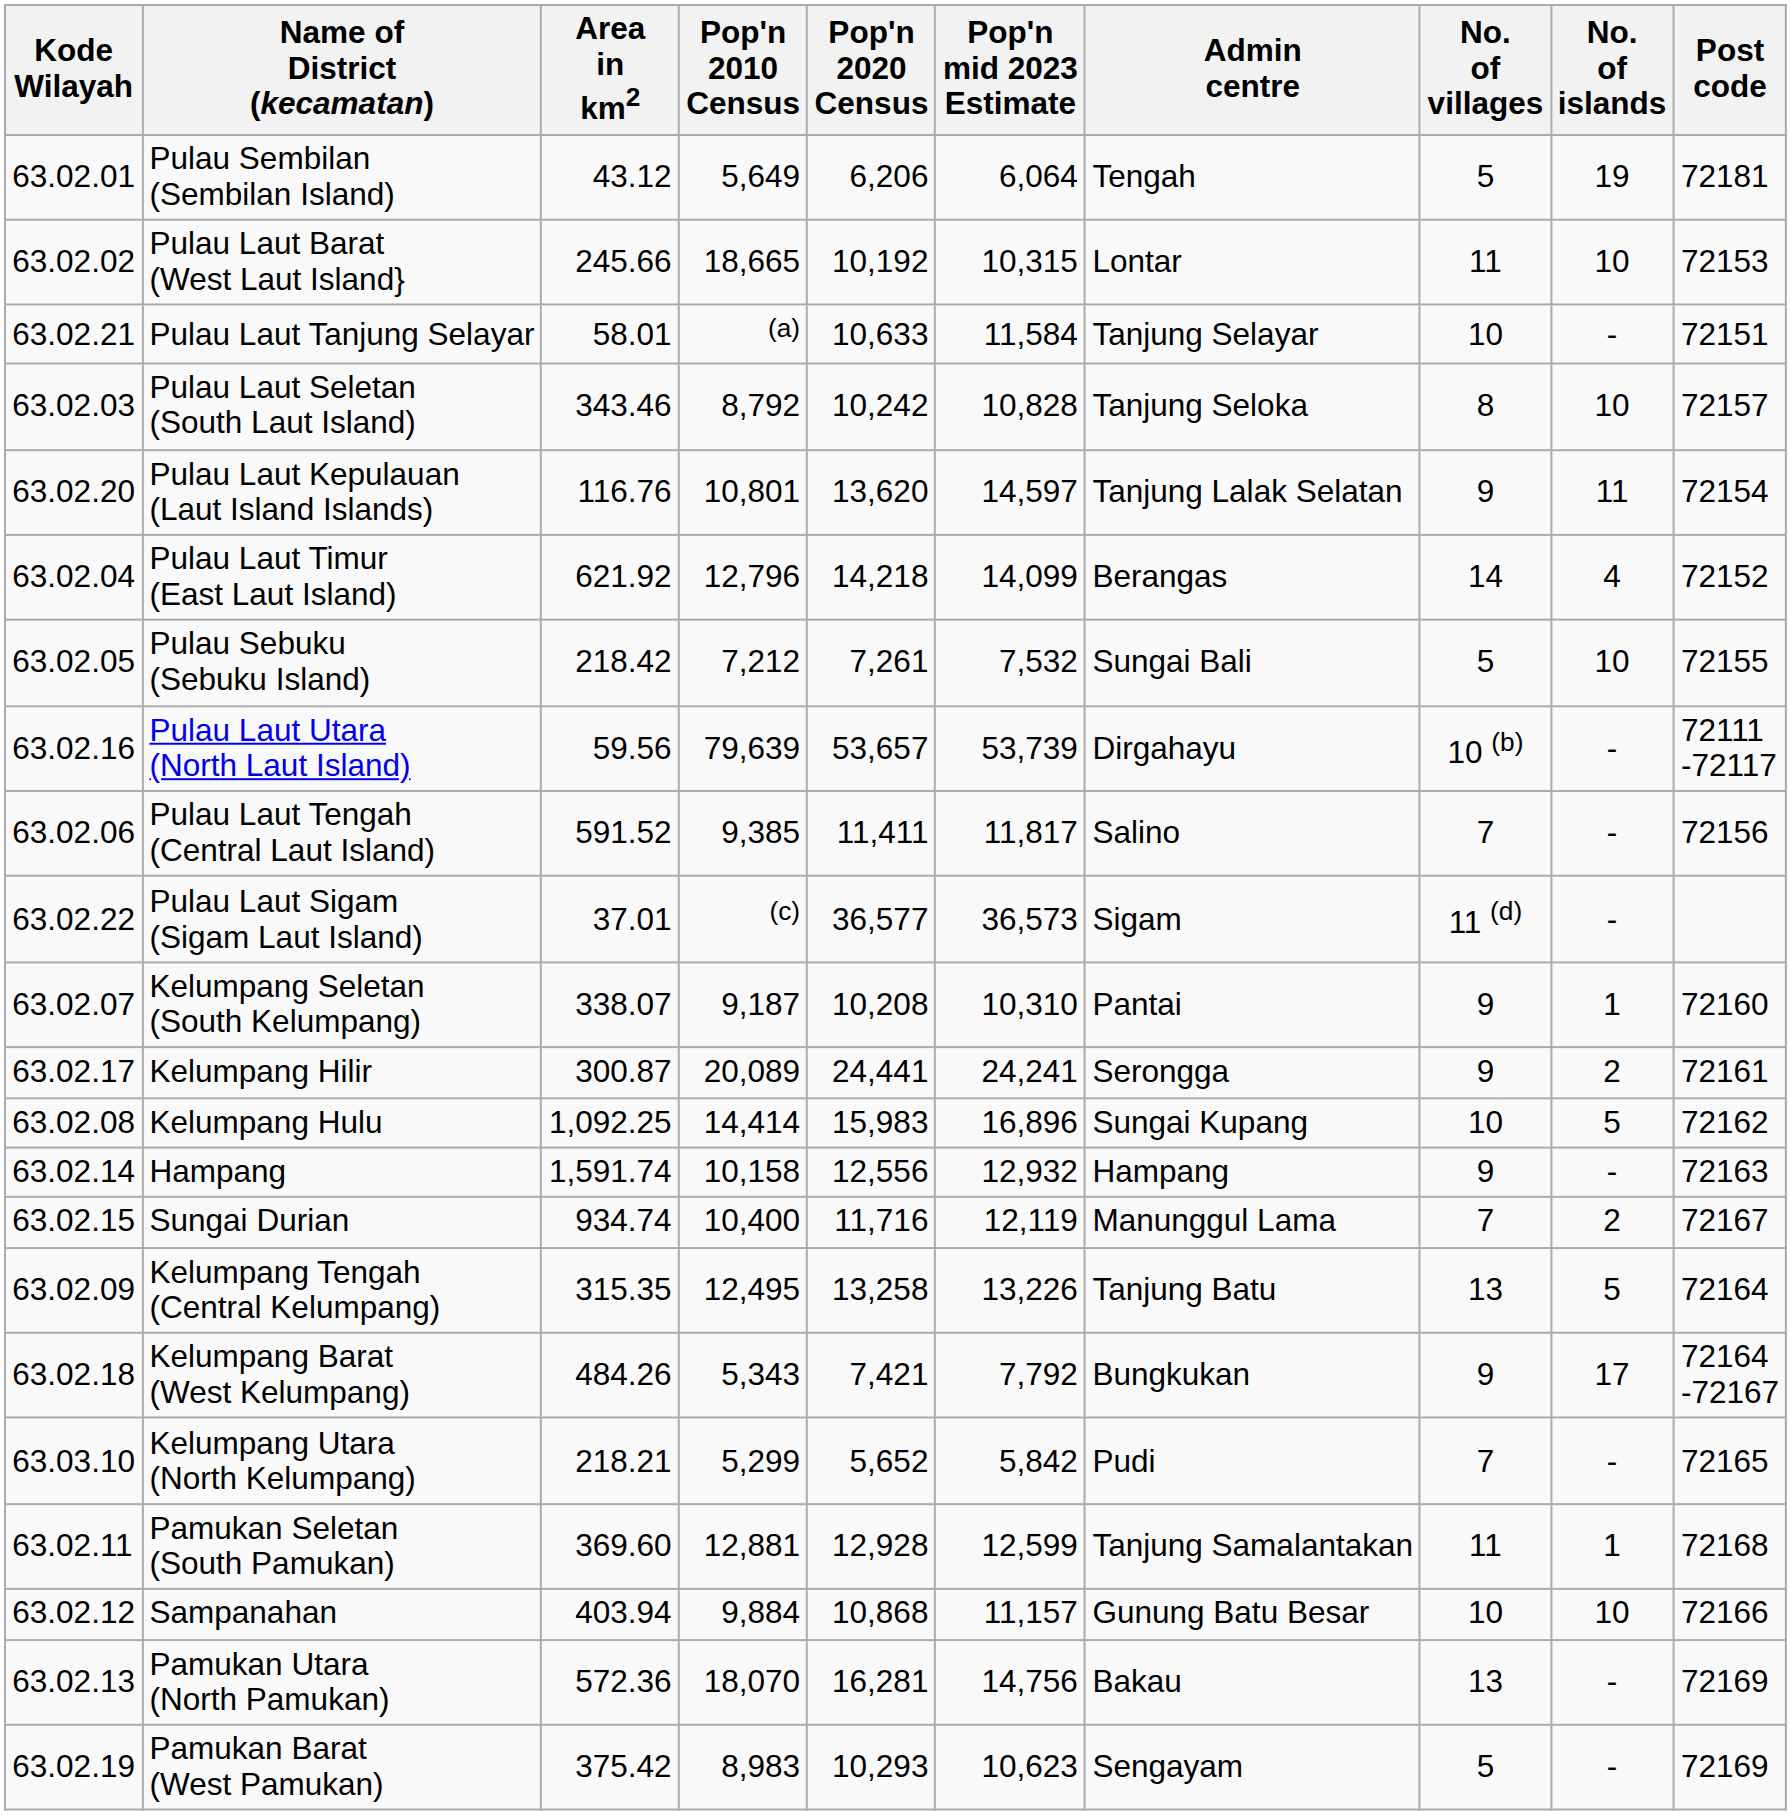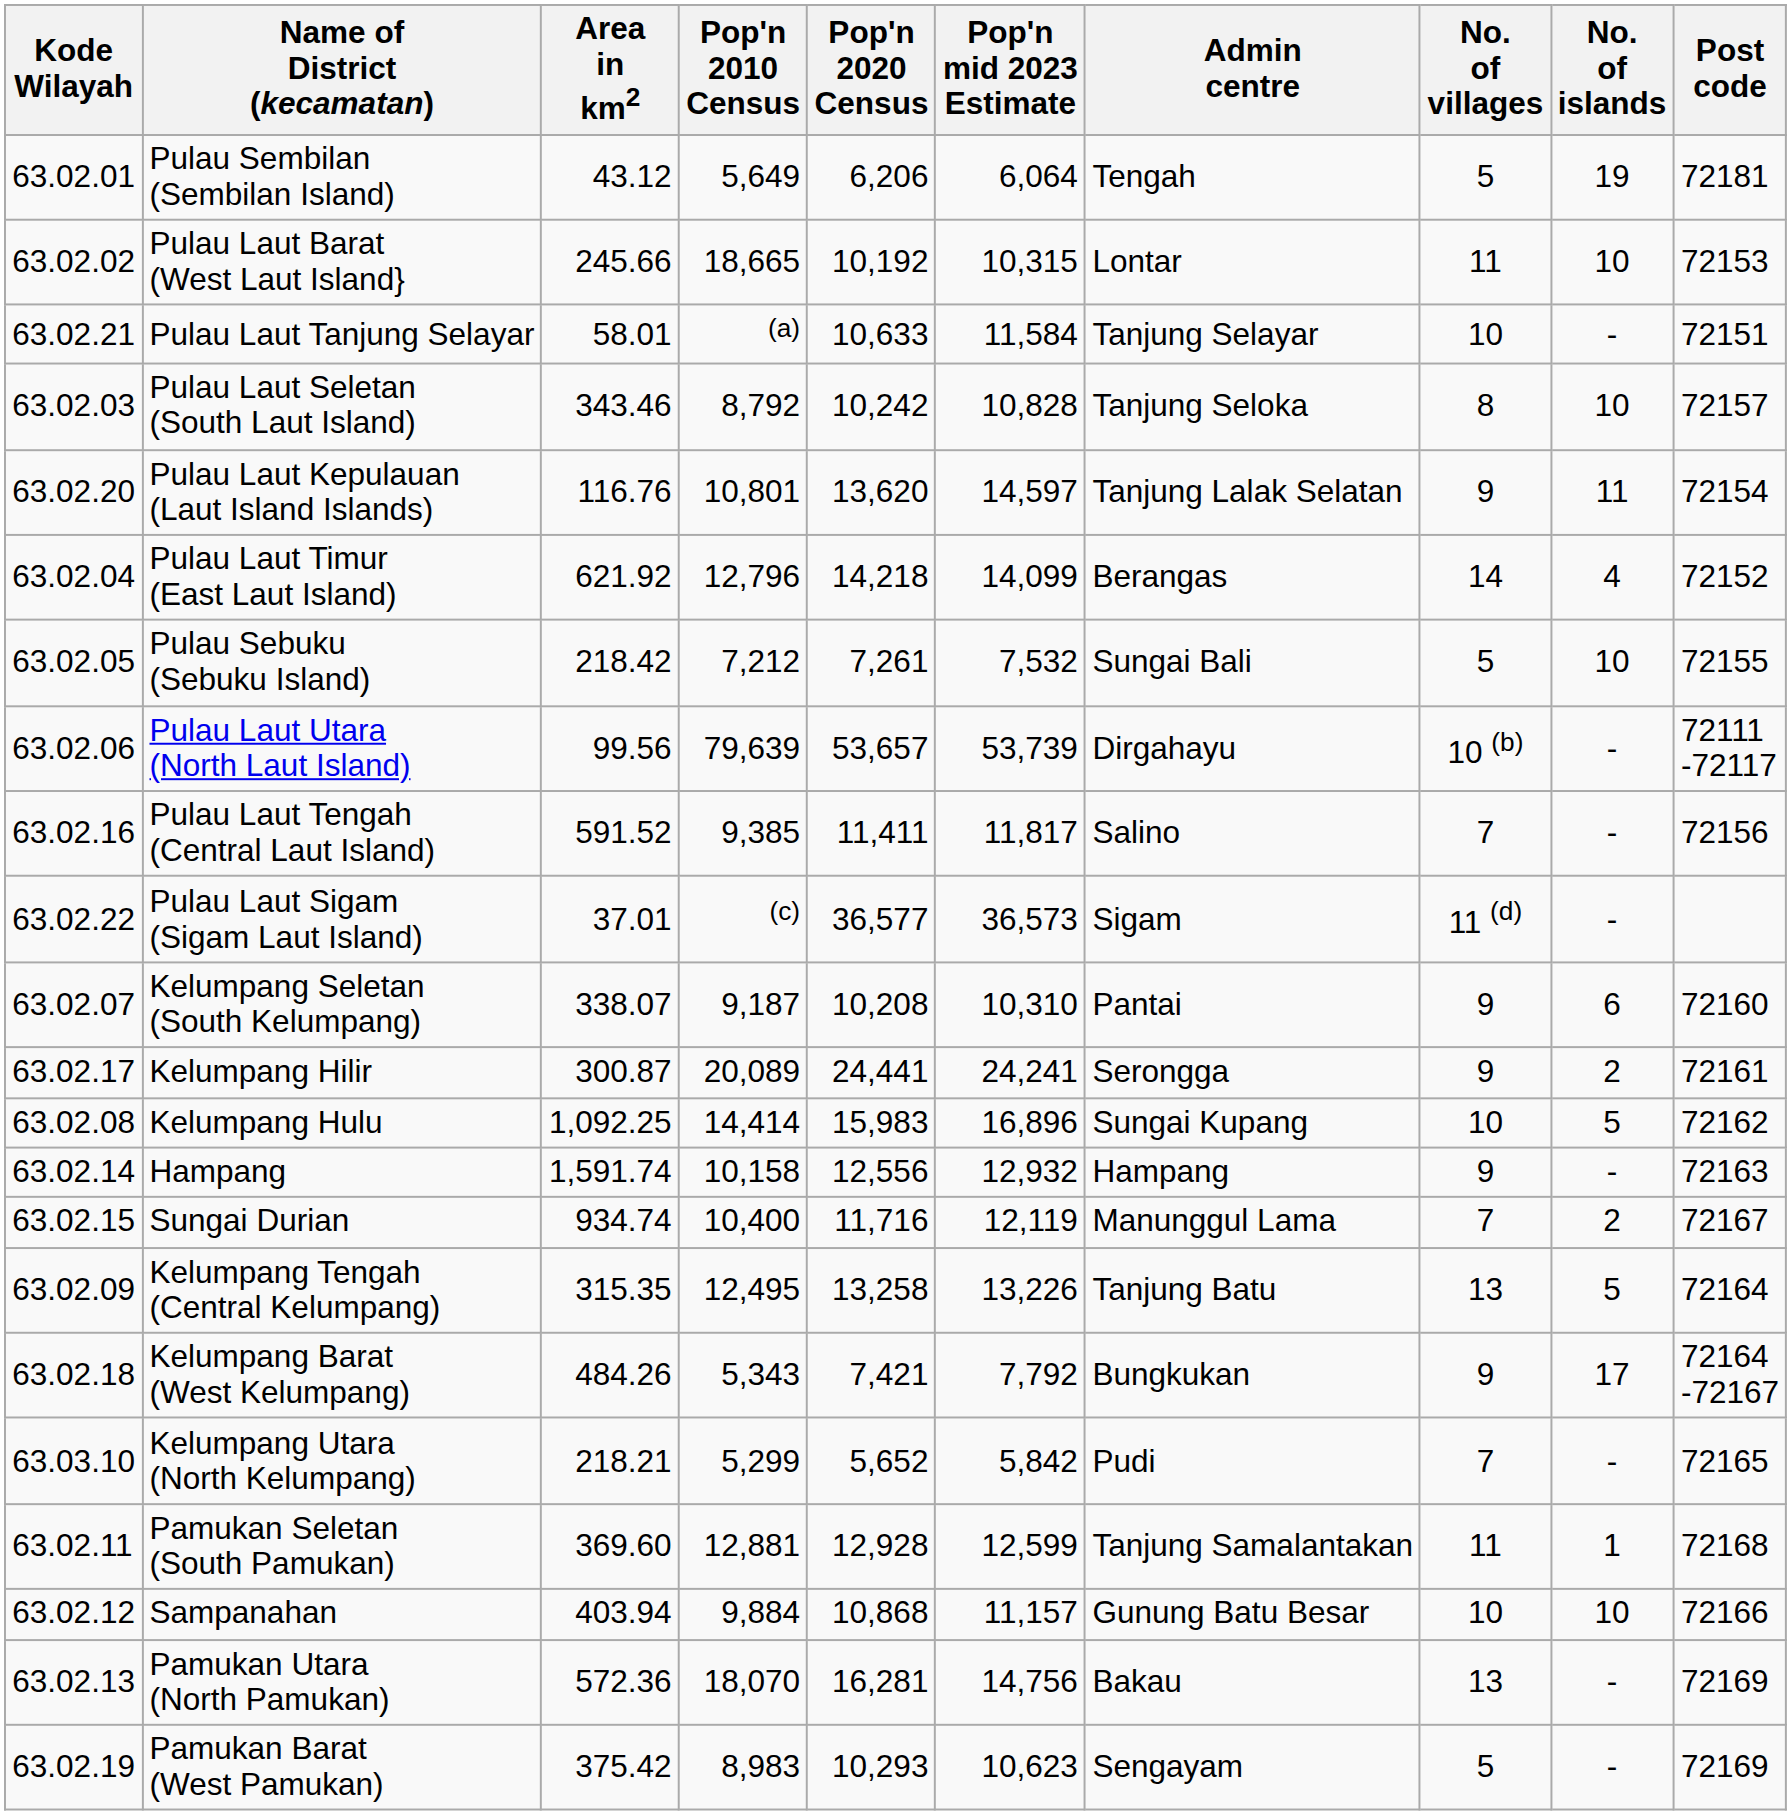Pulau Laut Utara (North Laut Island) | Kode Wilayah: 63.02.16 -> 63.02.06
Pulau Laut Utara (North Laut Island) | Area in km2: 59.56 -> 99.56
Pulau Laut Tengah (Central Laut Island) | Kode Wilayah: 63.02.06 -> 63.02.16
Kelumpang Seletan (South Kelumpang) | No. of islands: 1 -> 6
